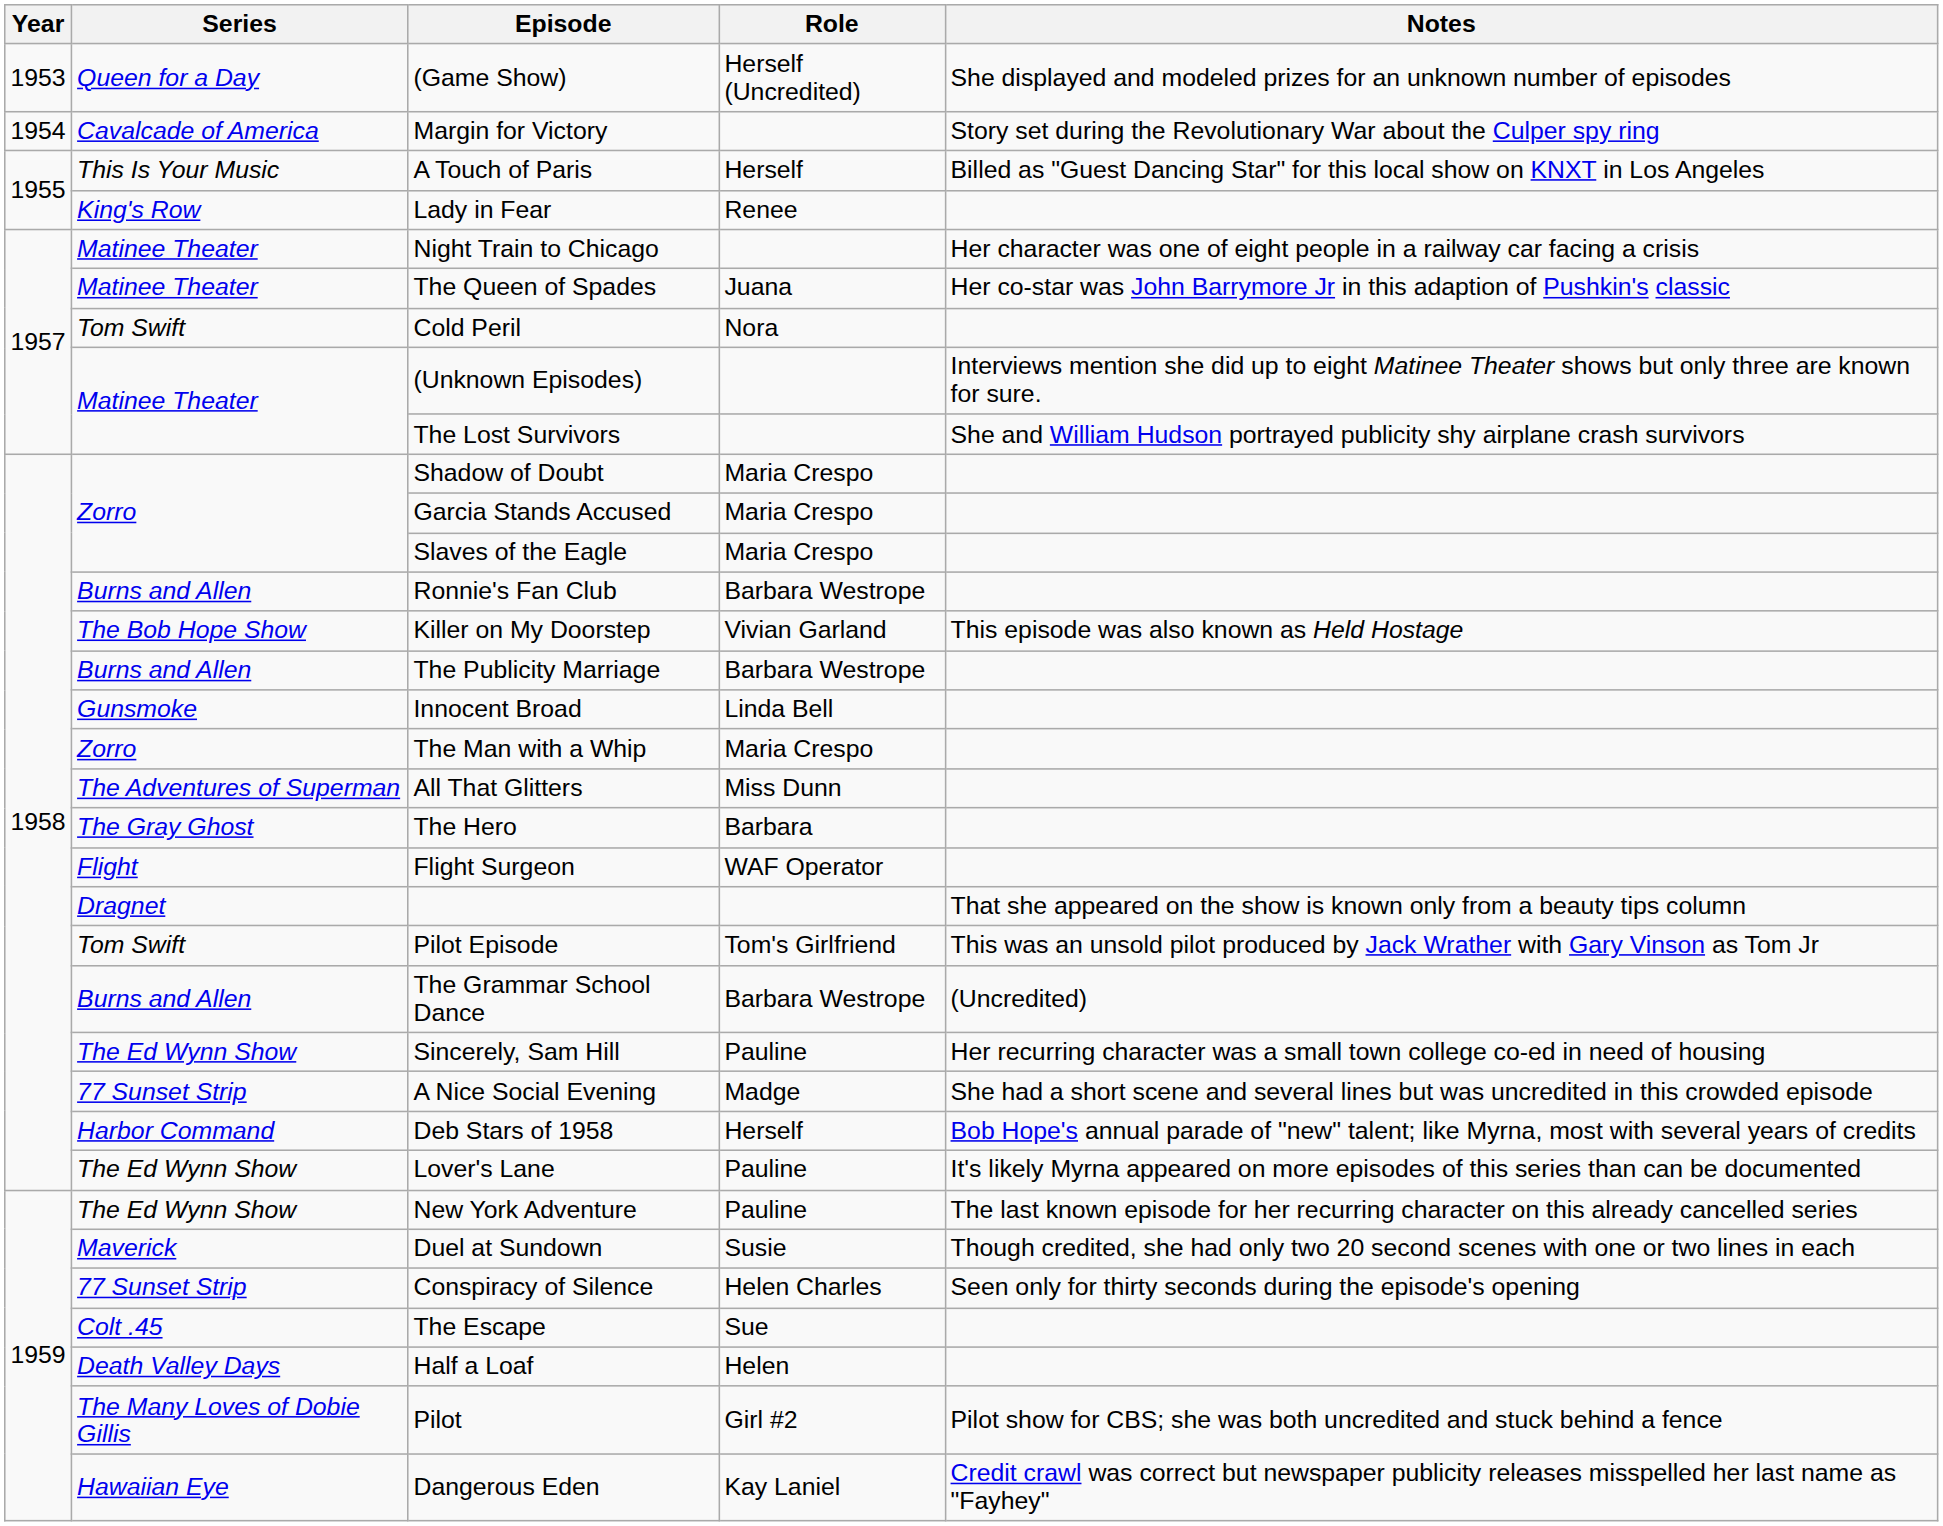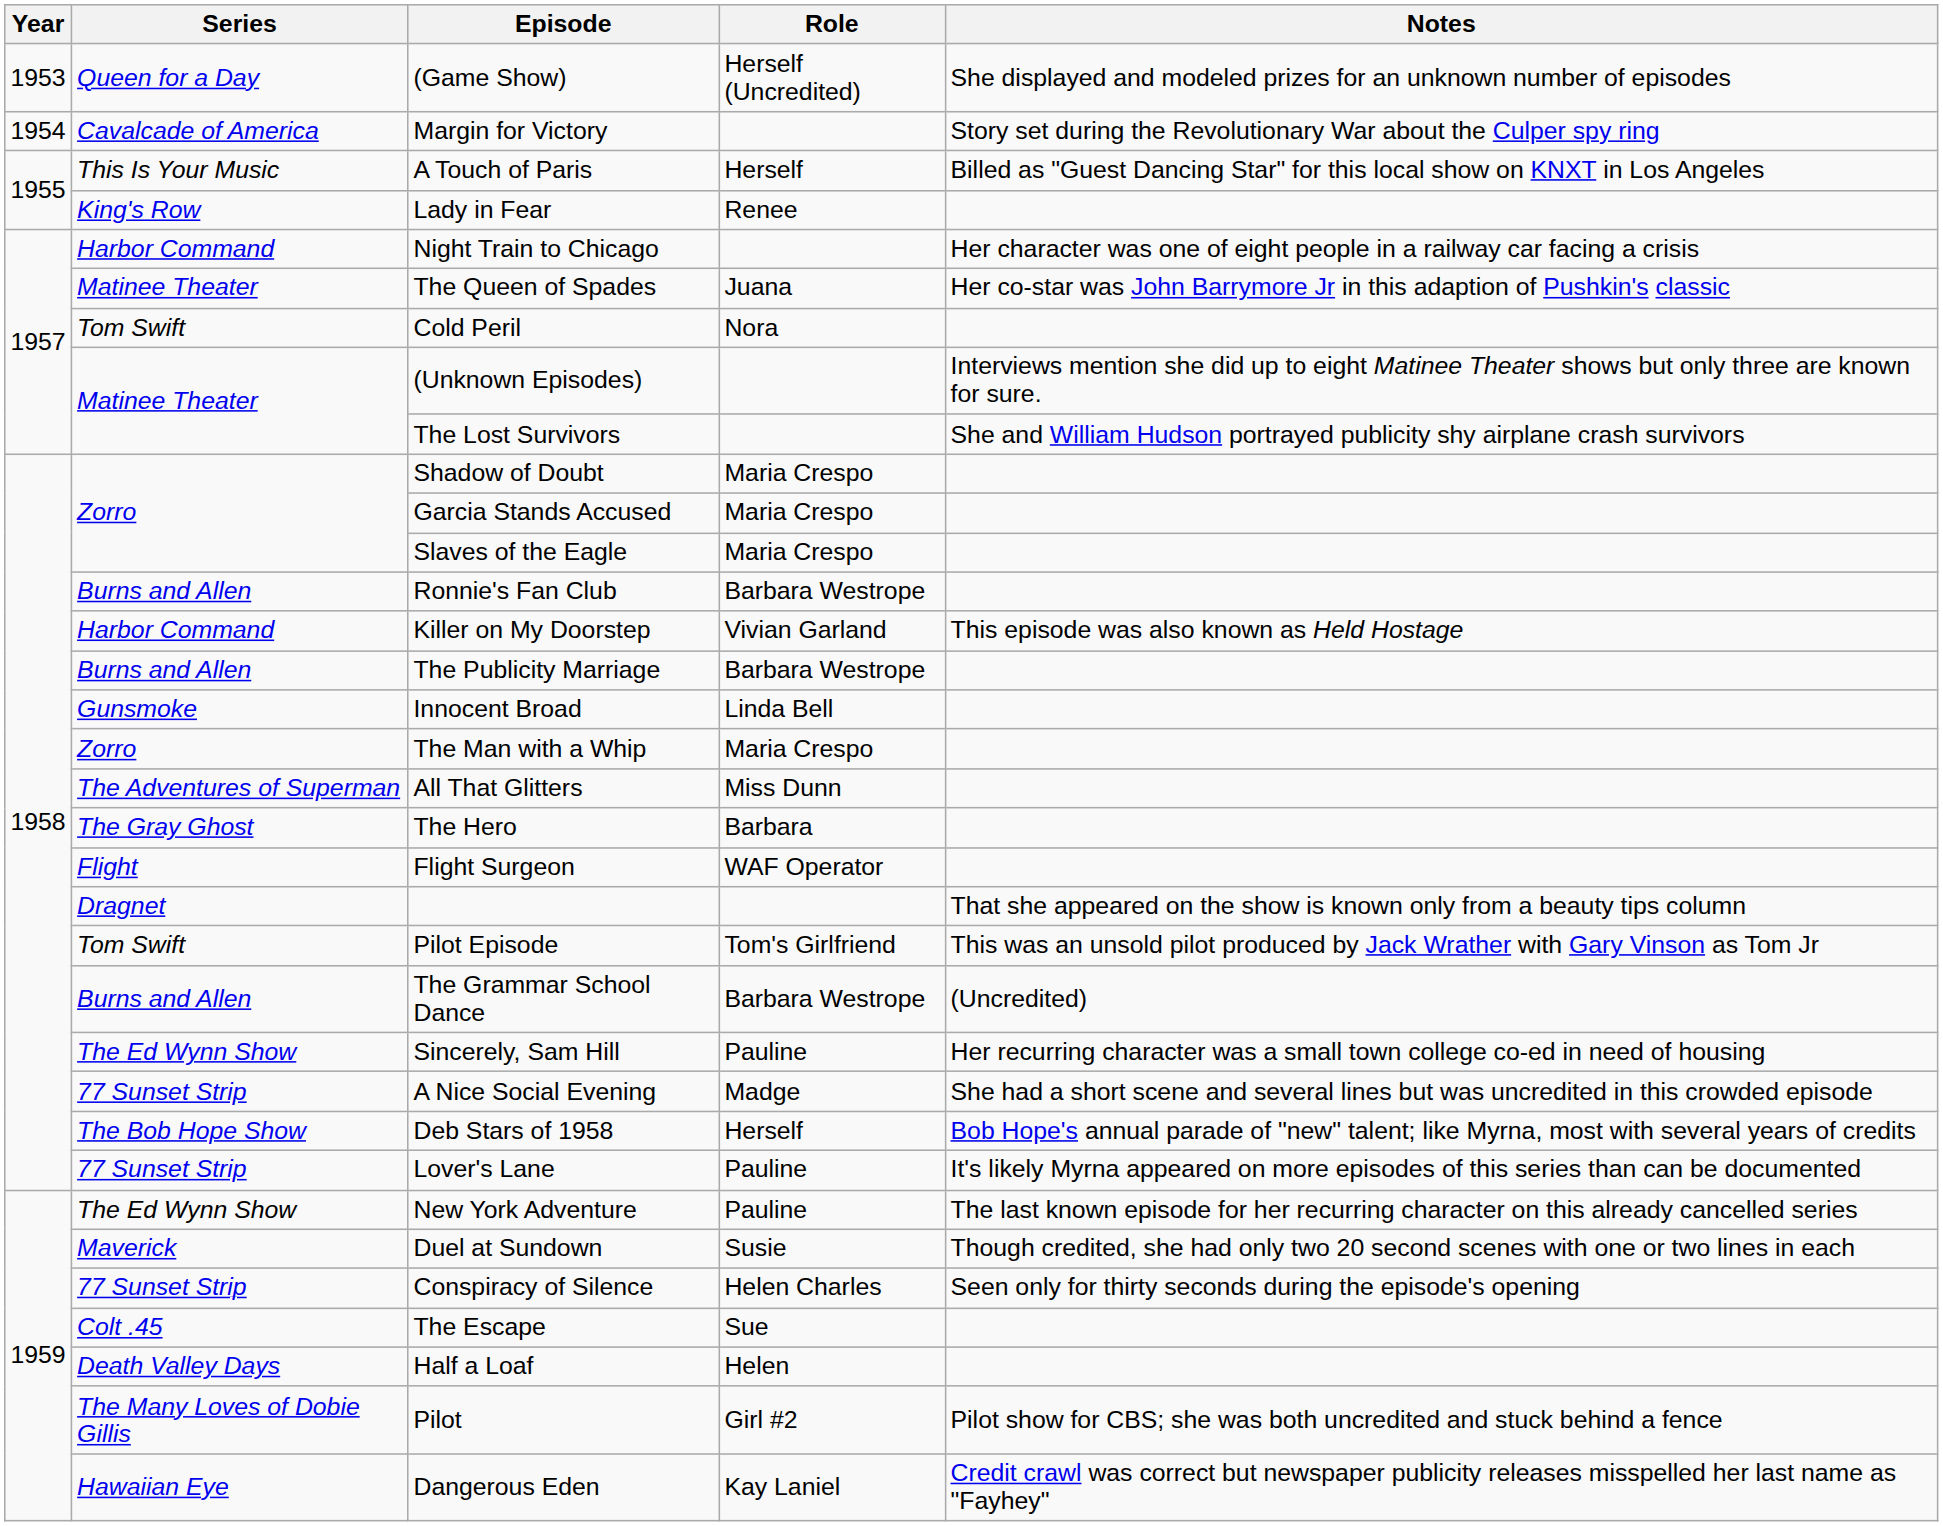Night Train to Chicago | Series: Matinee Theater -> Harbor Command
Killer on My Doorstep | Series: The Bob Hope Show -> Harbor Command
Deb Stars of 1958 | Series: Harbor Command -> The Bob Hope Show
Lover's Lane | Series: The Ed Wynn Show -> 77 Sunset Strip
